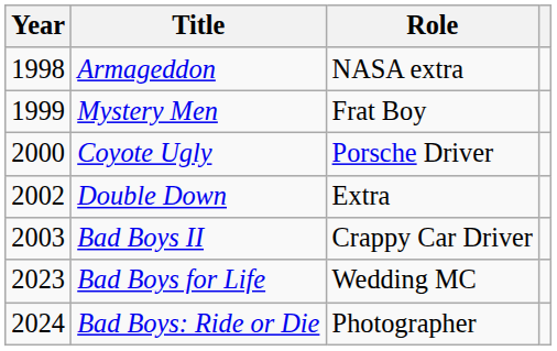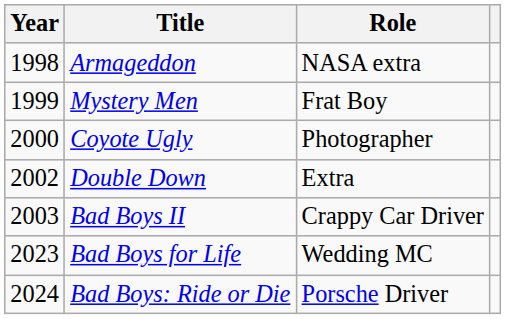Coyote Ugly | Role: Porsche Driver -> Photographer
Bad Boys: Ride or Die | Role: Photographer -> Porsche Driver
